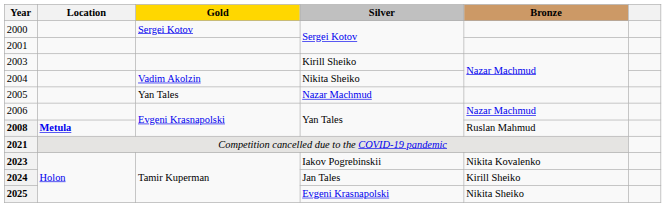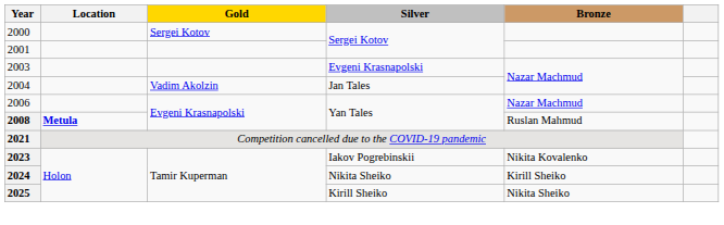2003 | Silver: Kirill Sheiko -> Evgeni Krasnapolski
2004 | Silver: Nikita Sheiko -> Jan Tales
- row: 2005 | Yan Tales | Nazar Machmud
2024 | Silver: Jan Tales -> Nikita Sheiko
2025 | Silver: Evgeni Krasnapolski -> Kirill Sheiko
